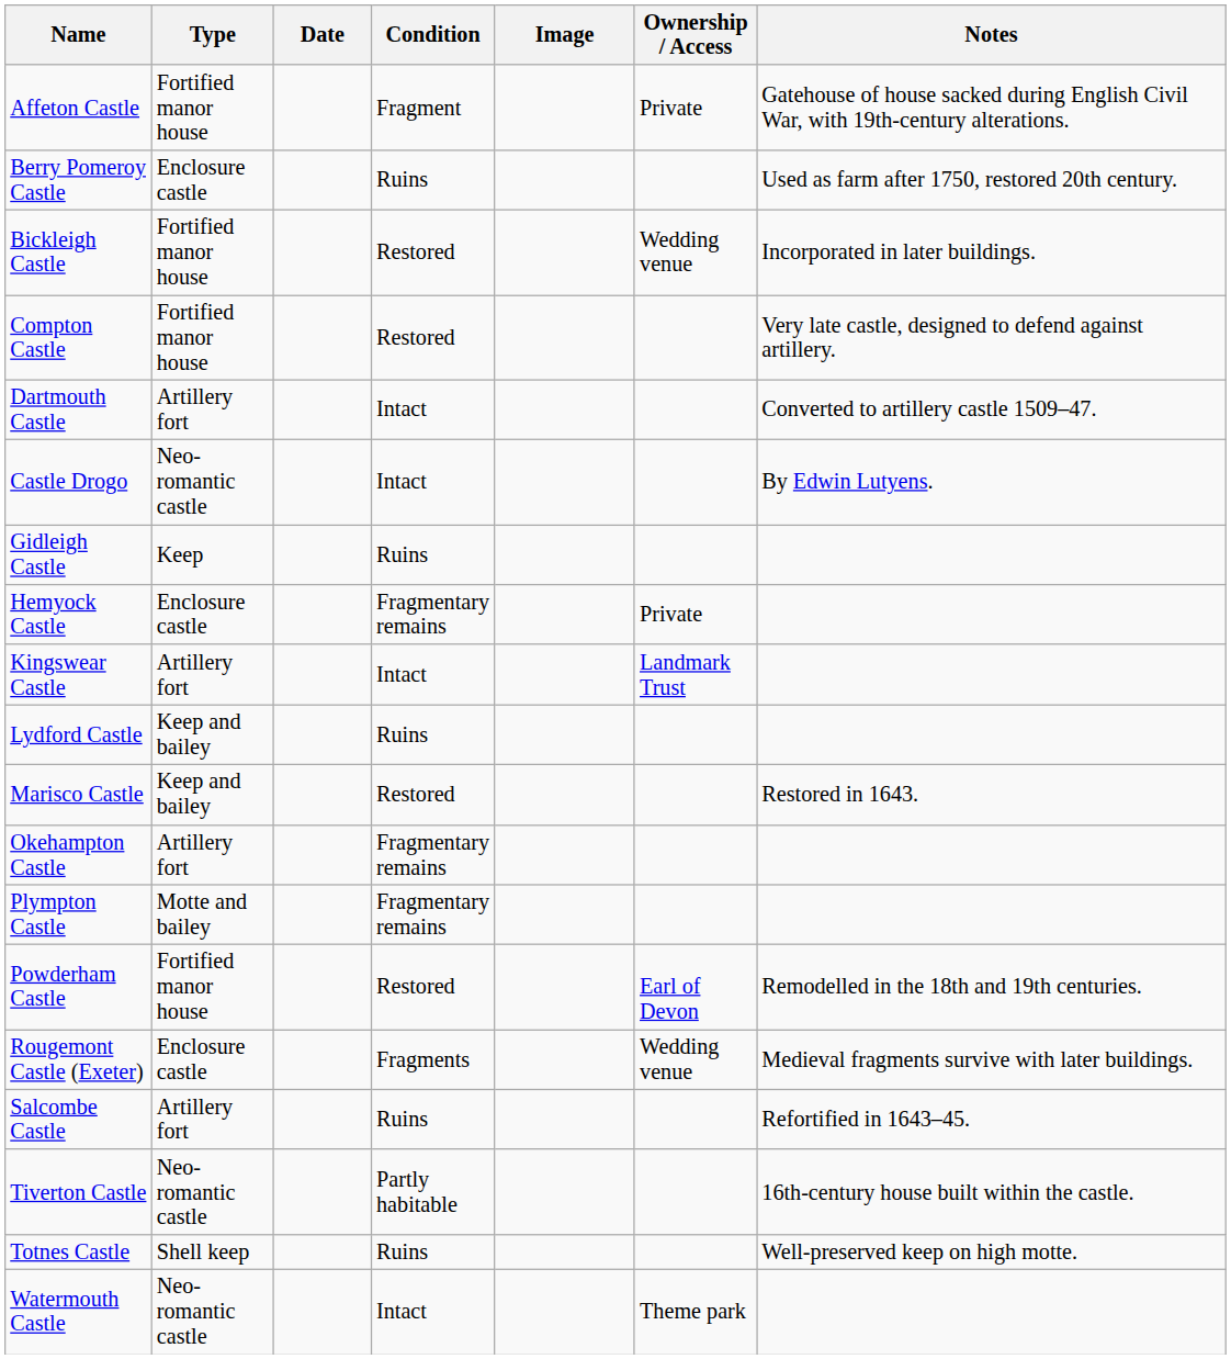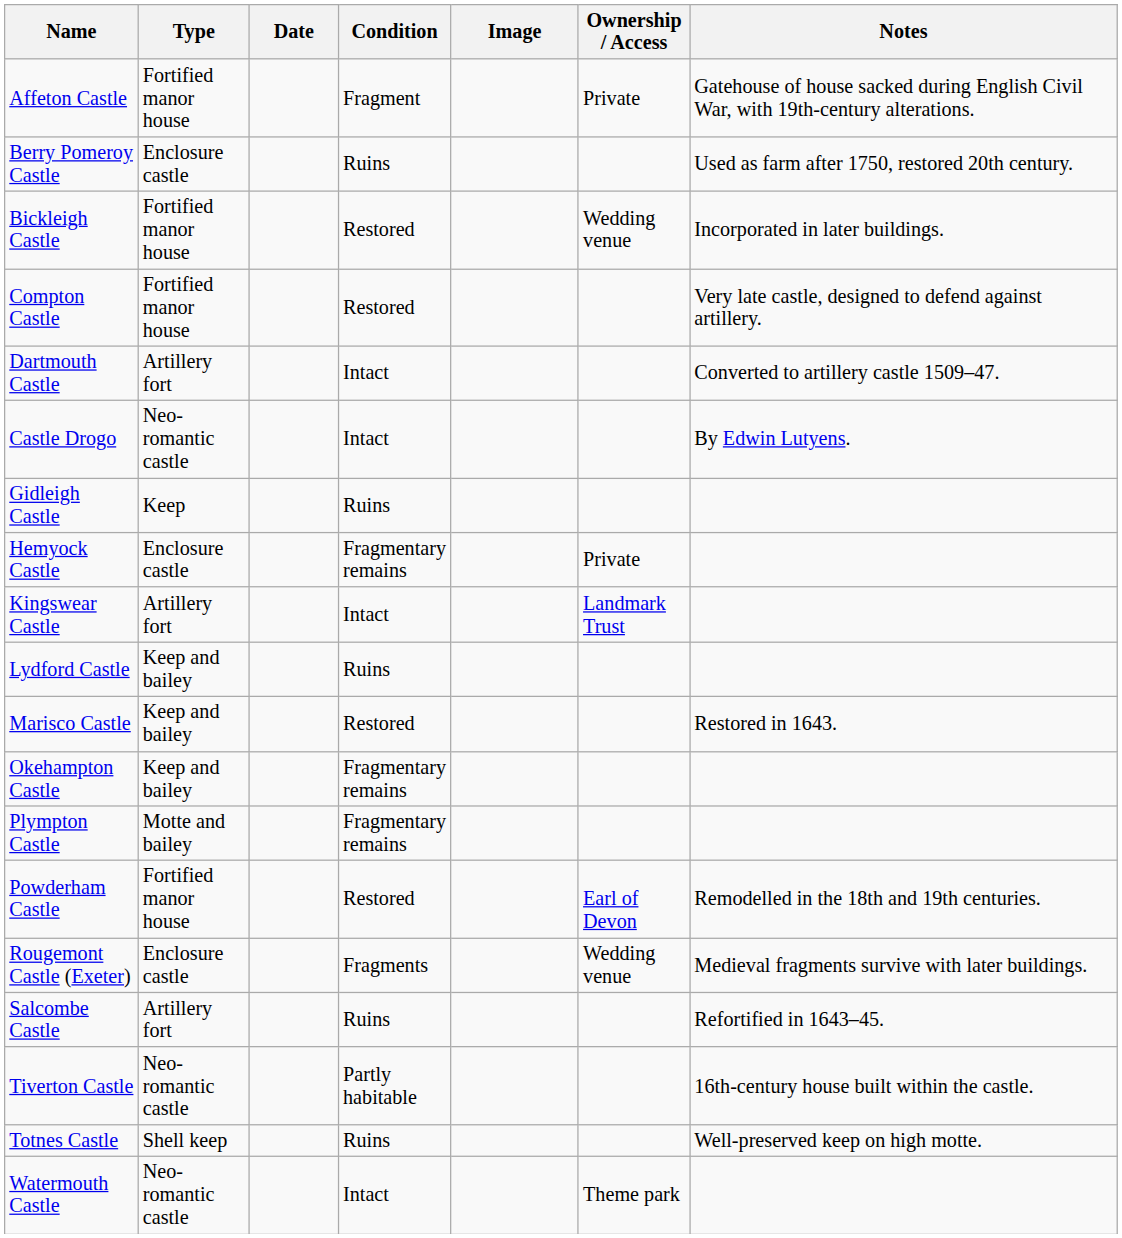Okehampton Castle | Type: Artillery fort -> Keep and bailey
